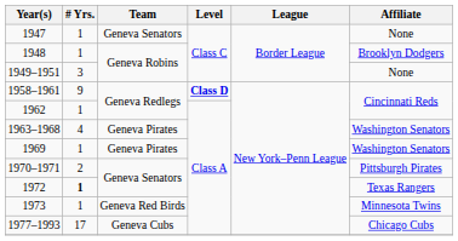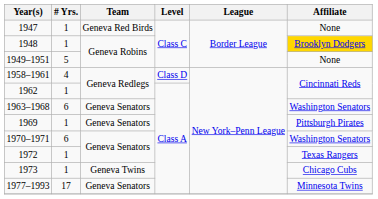1947 | Team: Geneva Senators -> Geneva Red Birds
1948 | Affiliate: no background -> gold background
1949–1951 | # Yrs.: 3 -> 5
1958–1961 | # Yrs.: 9 -> 4
1958–1961 | Level: bold -> normal
1963–1968 | # Yrs.: 4 -> 6
1963–1968 | Team: Geneva Pirates -> Geneva Senators
1969 | Team: Geneva Pirates -> Geneva Senators
1969 | Affiliate: Washington Senators -> Pittsburgh Pirates
1970–1971 | # Yrs.: 2 -> 6
1970–1971 | Affiliate: Pittsburgh Pirates -> Washington Senators
1972 | # Yrs.: bold -> normal
1973 | Team: Geneva Red Birds -> Geneva Twins
1973 | Affiliate: Minnesota Twins -> Chicago Cubs
1977–1993 | Team: Geneva Cubs -> Geneva Senators
1977–1993 | Affiliate: Chicago Cubs -> Minnesota Twins
